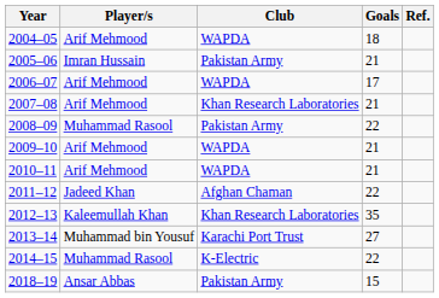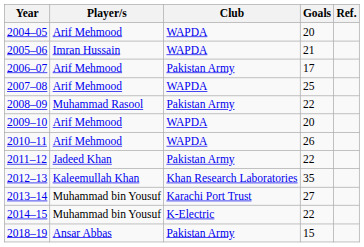2004–05 | Goals: 18 -> 20
2005–06 | Club: Pakistan Army -> WAPDA
2006–07 | Club: WAPDA -> Pakistan Army
2007–08 | Club: Khan Research Laboratories -> WAPDA
2007–08 | Goals: 21 -> 25
2009–10 | Goals: 21 -> 20
2010–11 | Goals: 21 -> 26
2011–12 | Club: Afghan Chaman -> Pakistan Army
2014–15 | Player/s: Muhammad Rasool -> Muhammad bin Yousuf
